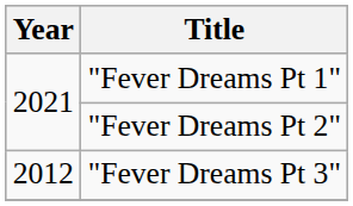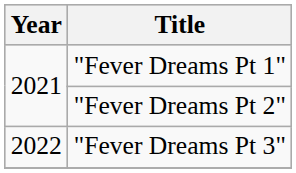"Fever Dreams Pt 3" | Year: 2012 -> 2022
